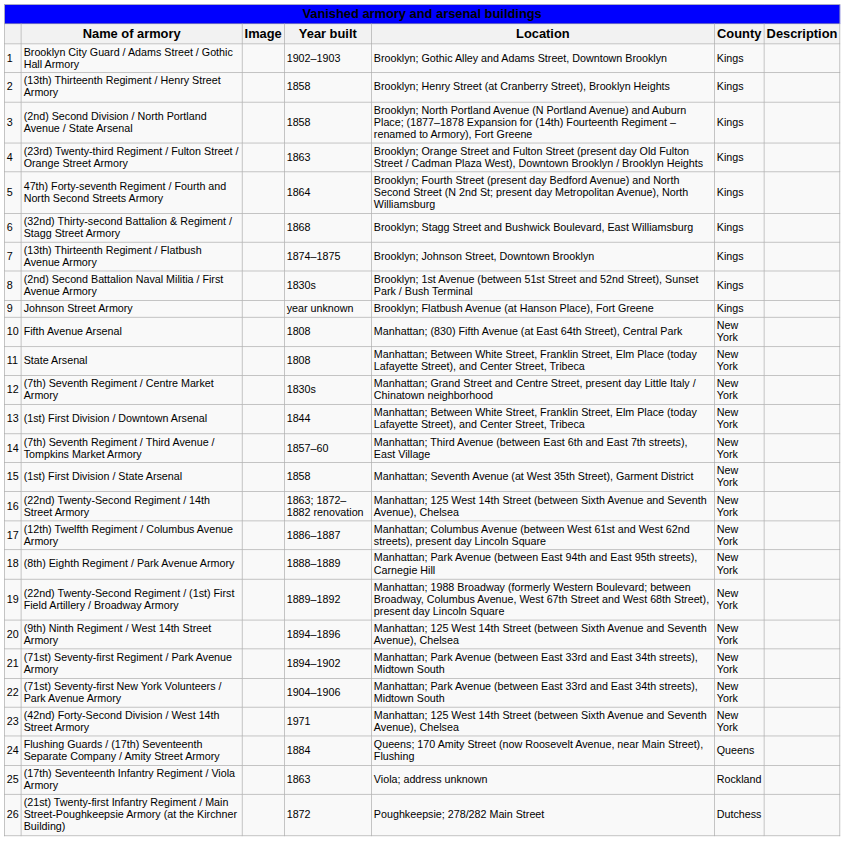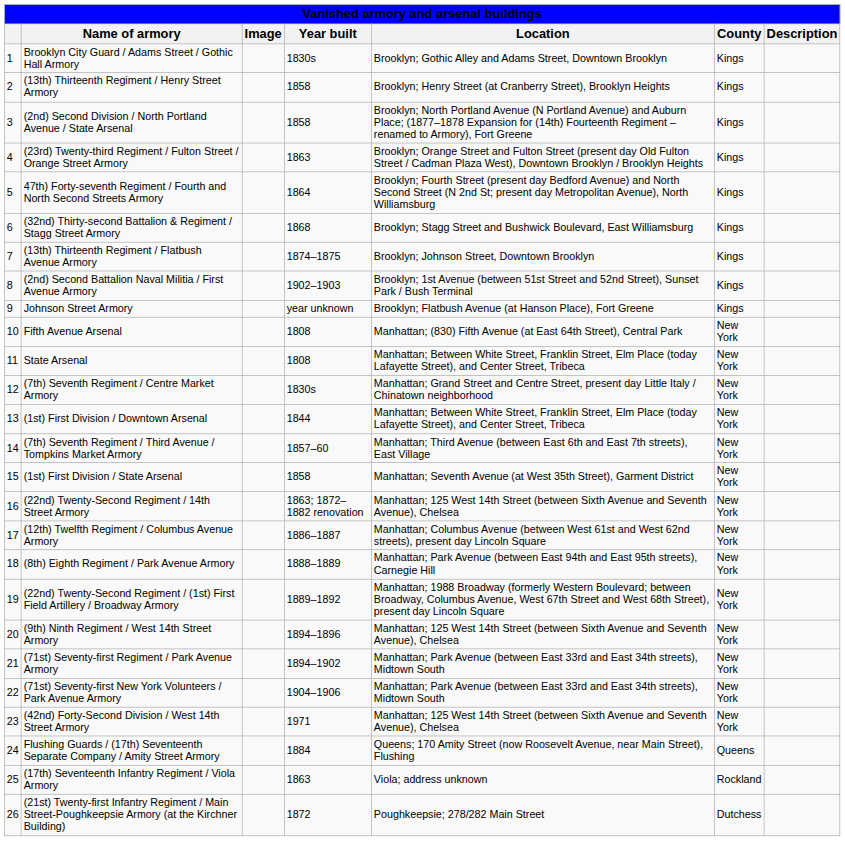Brooklyn City Guard / Adams Street / Gothic Hall Armory | Year built: 1902–1903 -> 1830s
(2nd) Second Battalion Naval Militia / First Avenue Armory | Year built: 1830s -> 1902–1903
